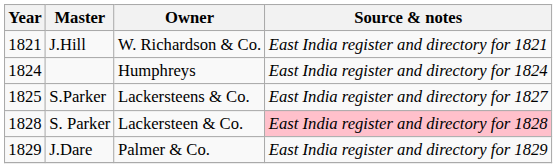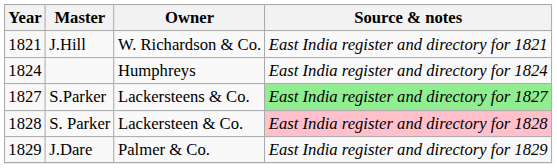S.Parker | Year: 1825 -> 1827
S.Parker | Source & notes: no background -> lightgreen background
